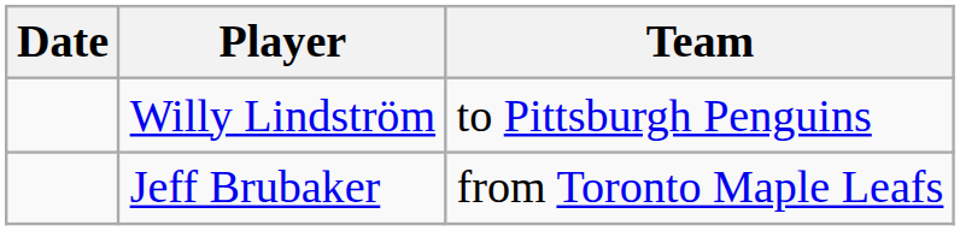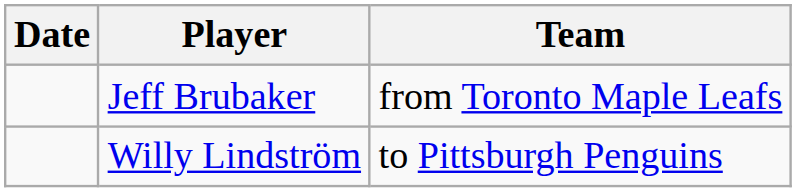rows swapped: Willy Lindström <-> Jeff Brubaker
